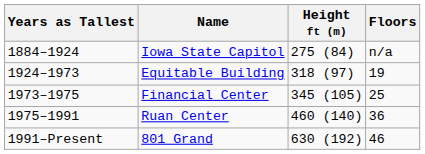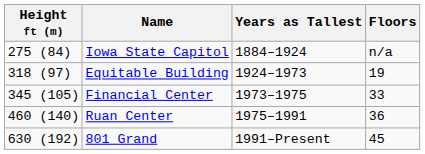columns swapped: Years as Tallest <-> Height ft (m)
Financial Center | Floors: 25 -> 33
801 Grand | Floors: 46 -> 45
